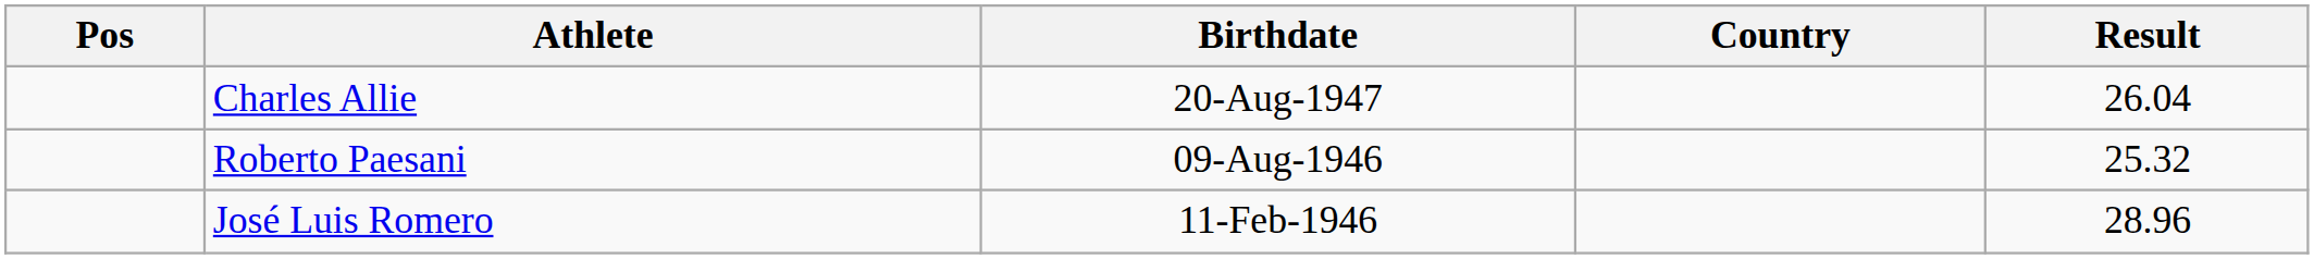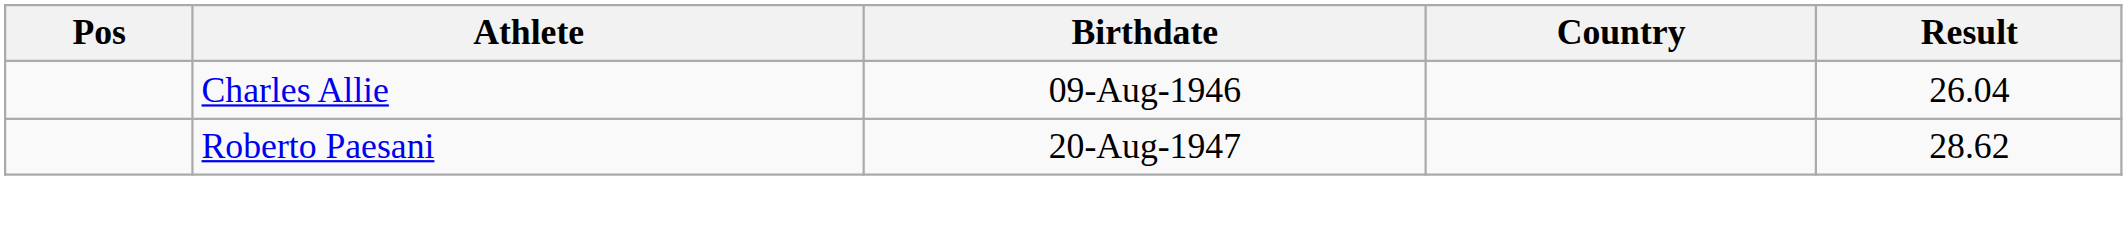Charles Allie | Birthdate: 20-Aug-1947 -> 09-Aug-1946
Roberto Paesani | Birthdate: 09-Aug-1946 -> 20-Aug-1947
Roberto Paesani | Result: 25.32 -> 28.62
- row: José Luis Romero | 11-Feb-1946 | 28.96
